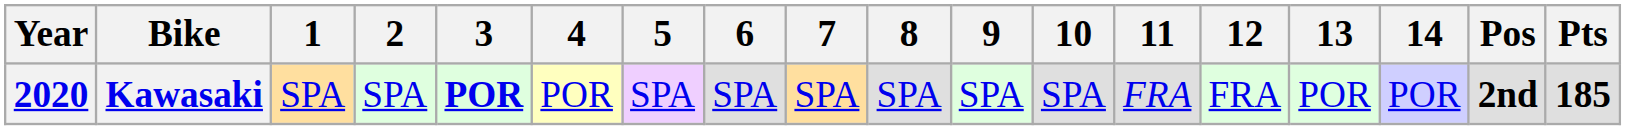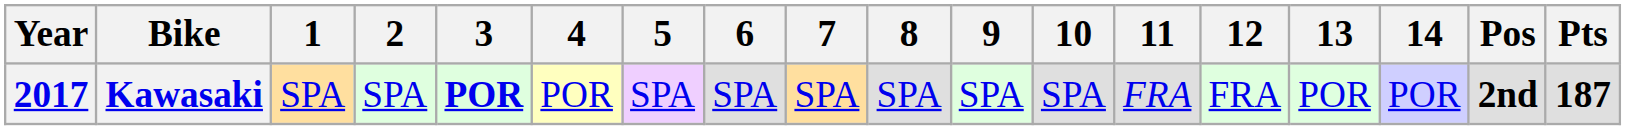Kawasaki | Year: 2020 -> 2017
Kawasaki | Pts: 185 -> 187
